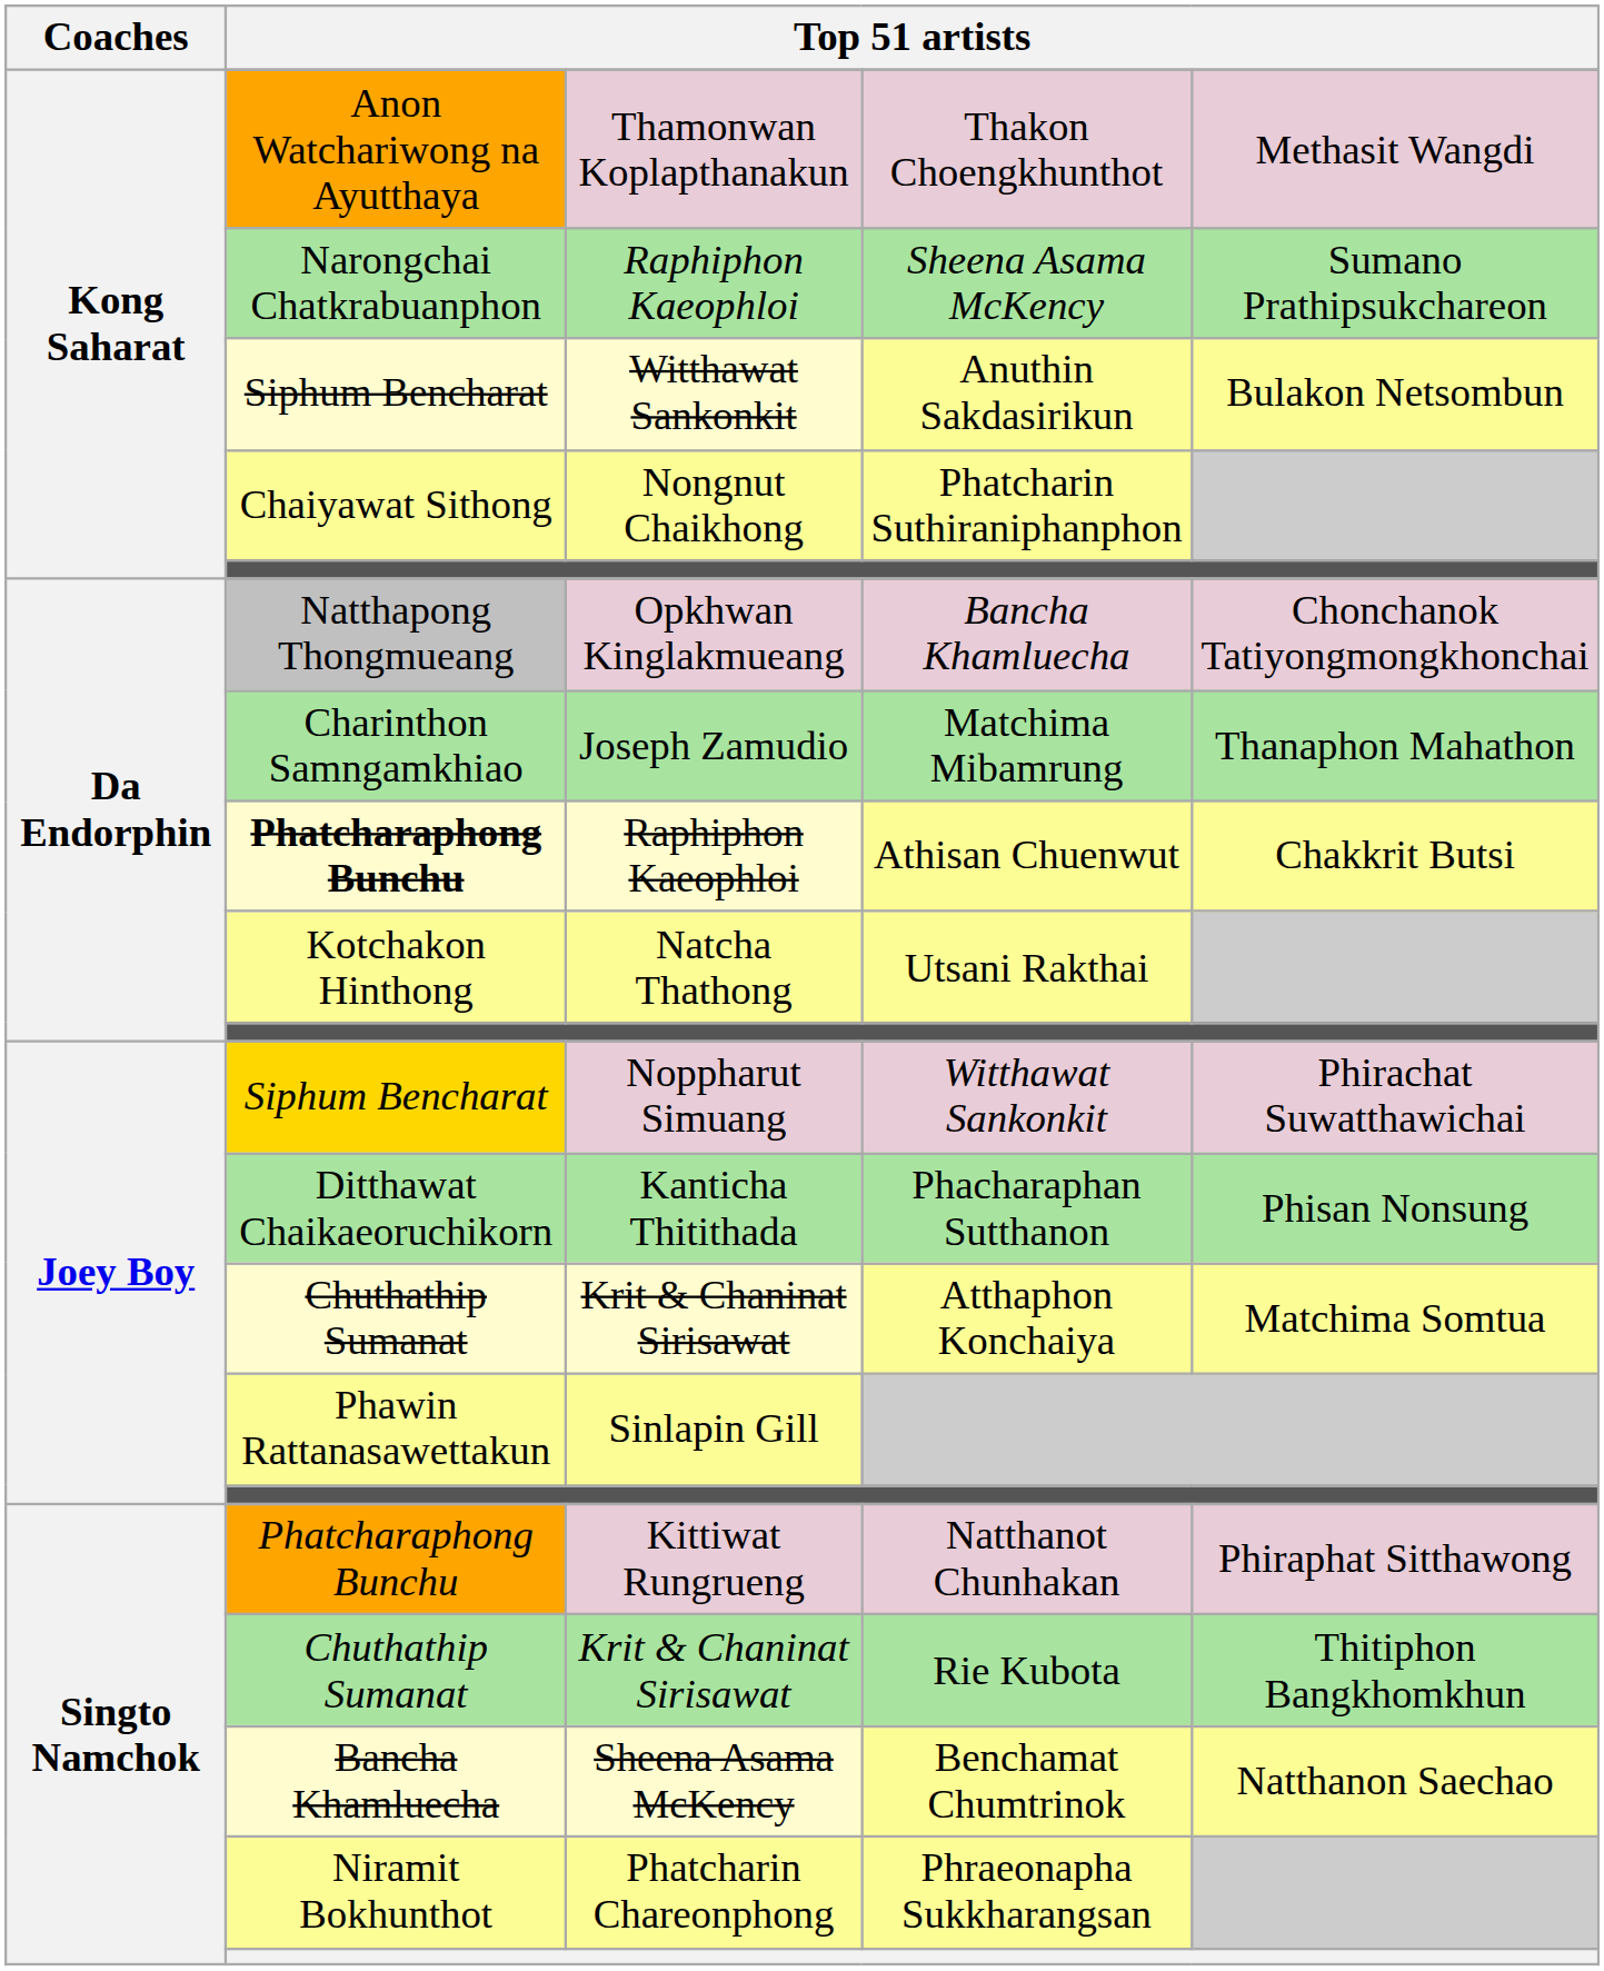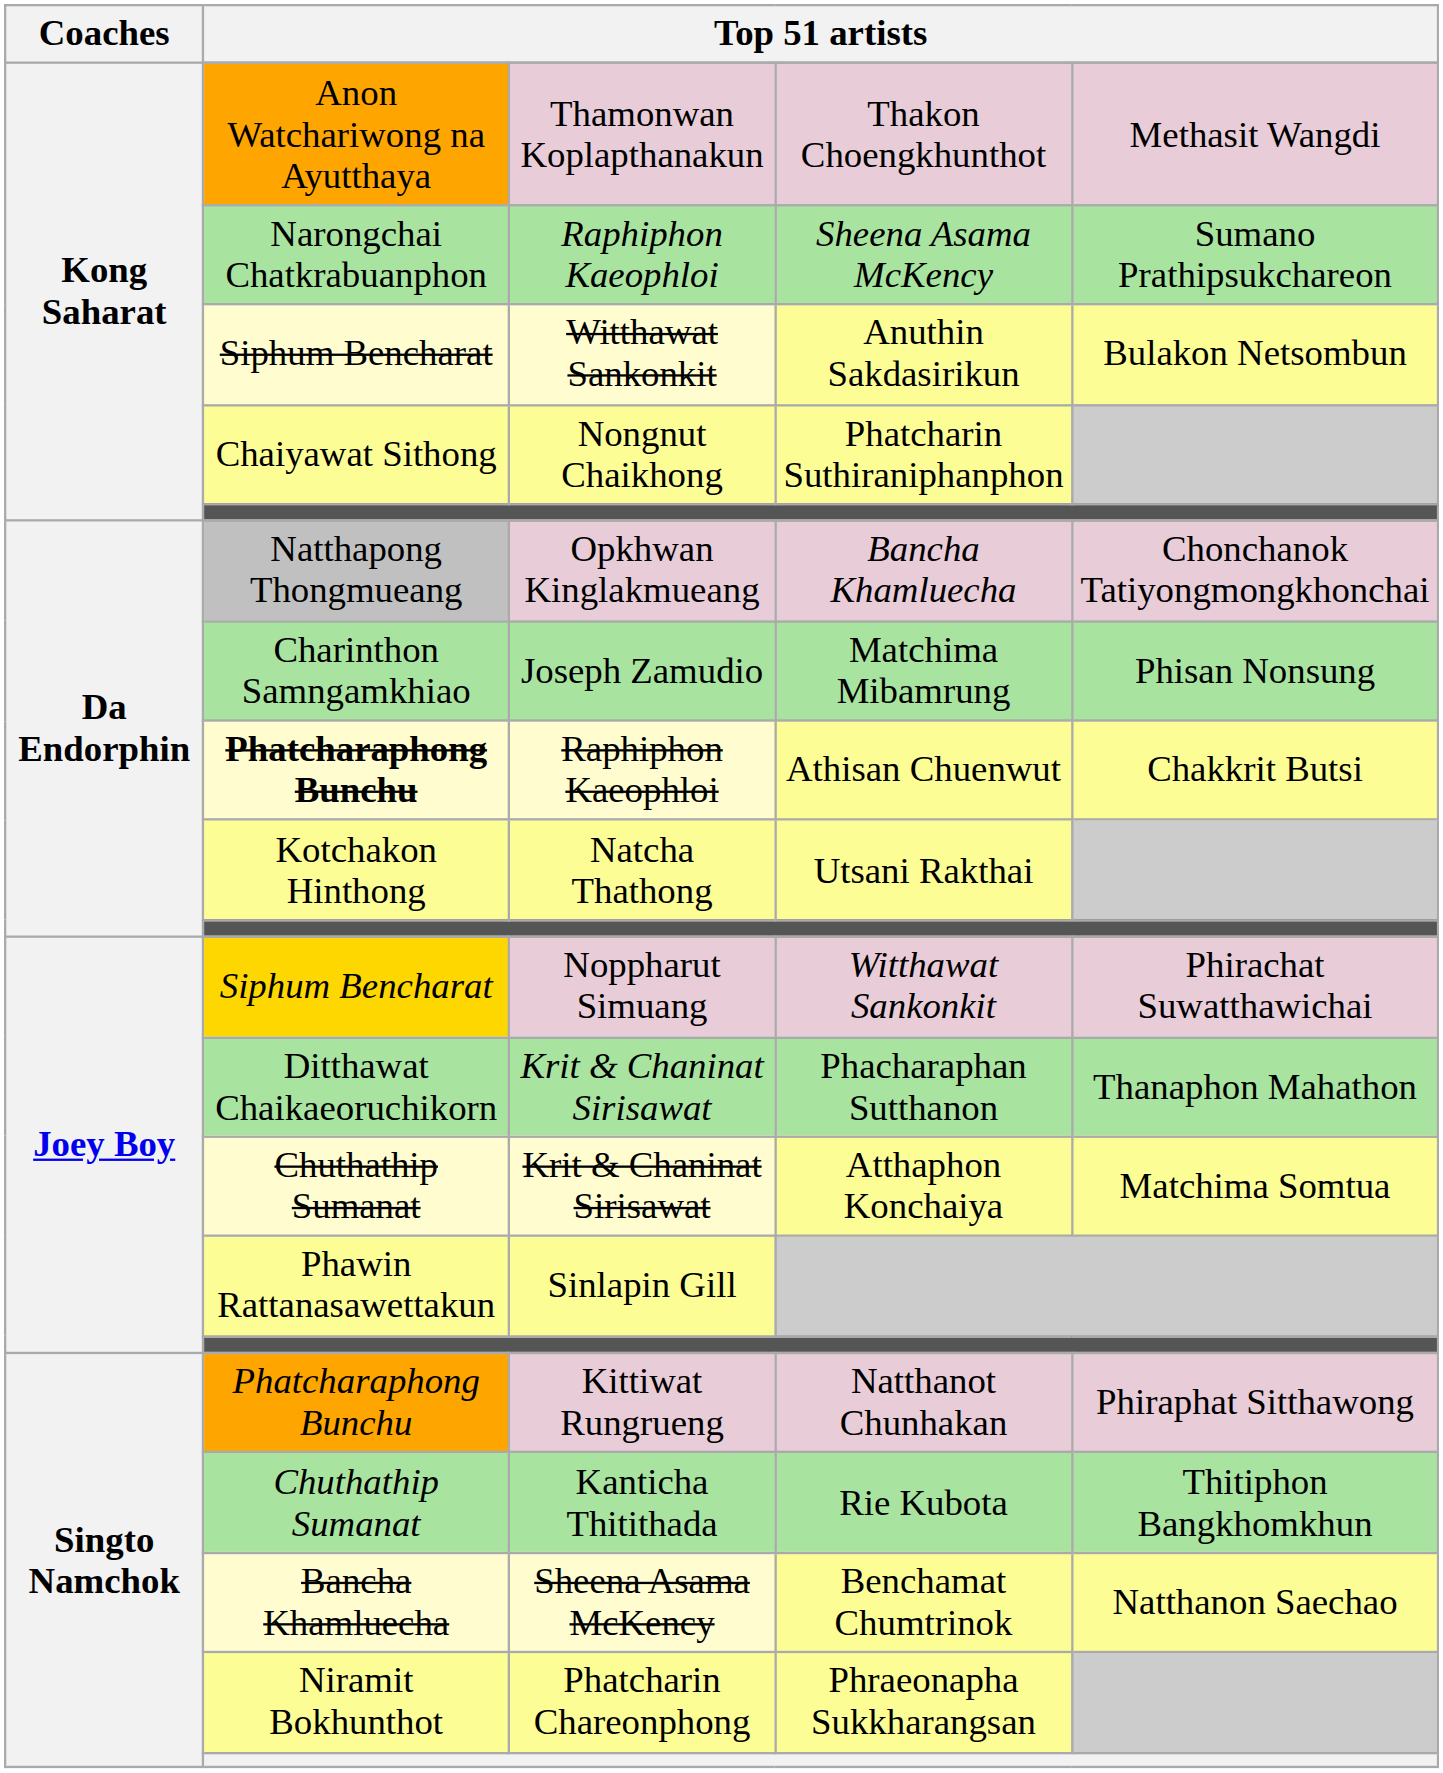Matchima Mibamrung | column 5: Thanaphon Mahathon -> Phisan Nonsung
Phacharaphan Sutthanon | column 3: Kanticha Thitithada -> Krit & Chaninat Sirisawat
Phacharaphan Sutthanon | column 5: Phisan Nonsung -> Thanaphon Mahathon
Rie Kubota | column 3: Krit & Chaninat Sirisawat -> Kanticha Thitithada
